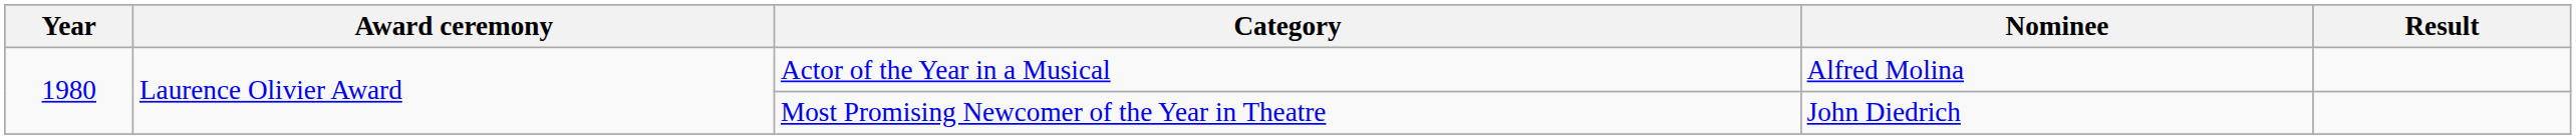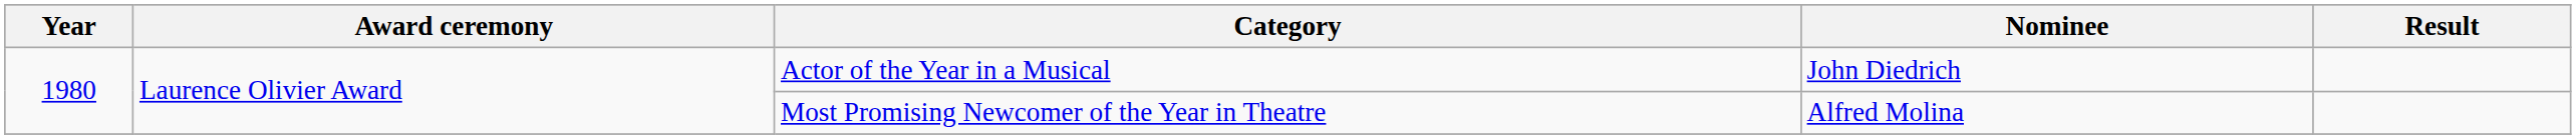Actor of the Year in a Musical | Nominee: Alfred Molina -> John Diedrich
Most Promising Newcomer of the Year in Theatre | Nominee: John Diedrich -> Alfred Molina
